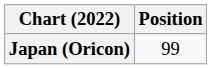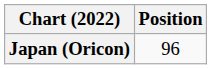Japan (Oricon) | Position: 99 -> 96
